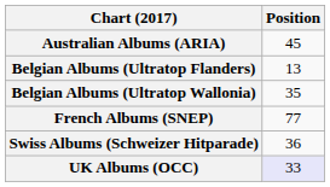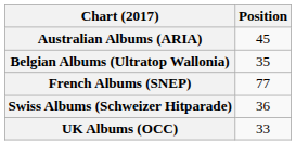- row: Belgian Albums (Ultratop Flanders) | 13
UK Albums (OCC) | Position: lavender background -> no background
